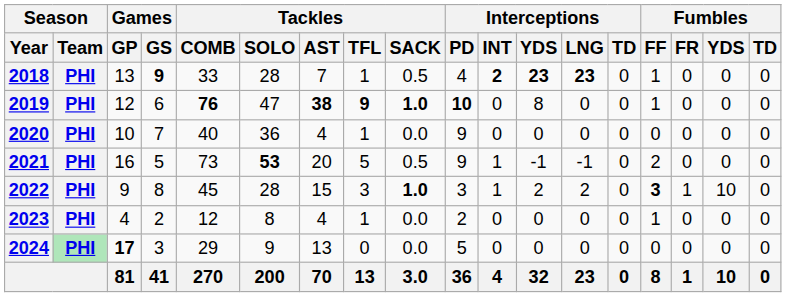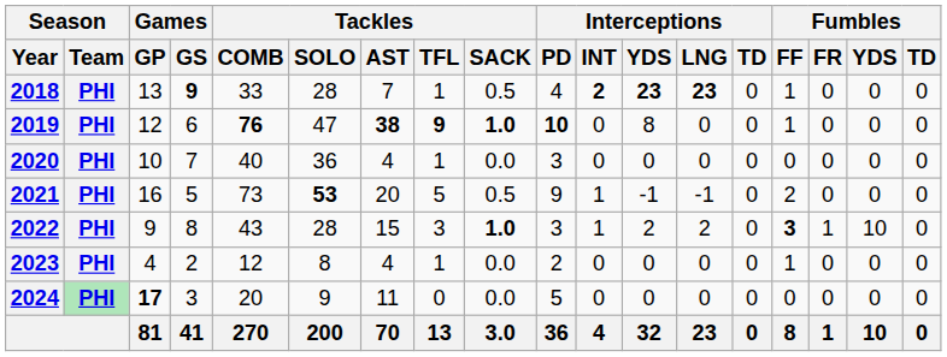2020 | Interceptions / PD: 9 -> 3
2022 | Tackles / COMB: 45 -> 43
2024 | Tackles / COMB: 29 -> 20
2024 | Tackles / AST: 13 -> 11
